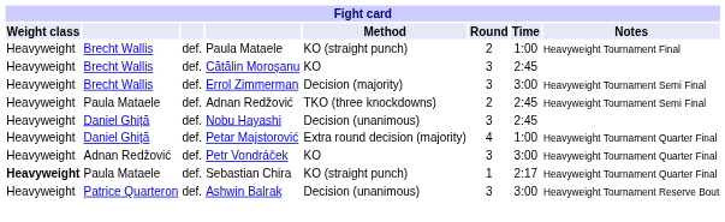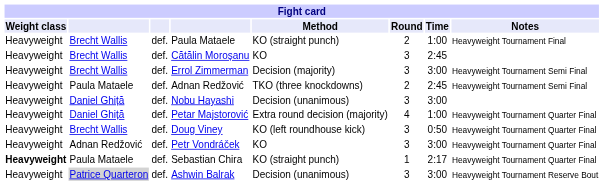Nobu Hayashi | Fight card / Time: 2:45 -> 3:00
+ row: Heavyweight | Brecht Wallis | def. | Doug Viney | KO (left roundhouse kick) | 3 | 0:50 | Heavyweight Tournament Quarter Final
Ashwin Balrak | column 2: no background -> lightgrey background
